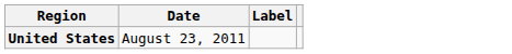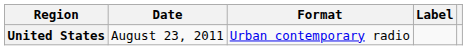+ column: Format | Urban contemporary radio
